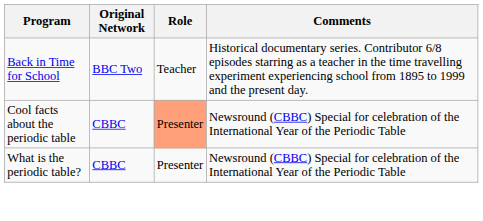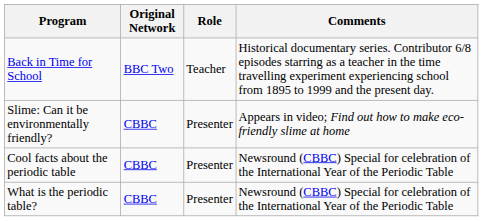+ row: Slime: Can it be environmentally friendly? | CBBC | Presenter | Appears in video; Find out how to make eco-friendly slime at home
Cool facts about the periodic table | Role: lightsalmon background -> no background
